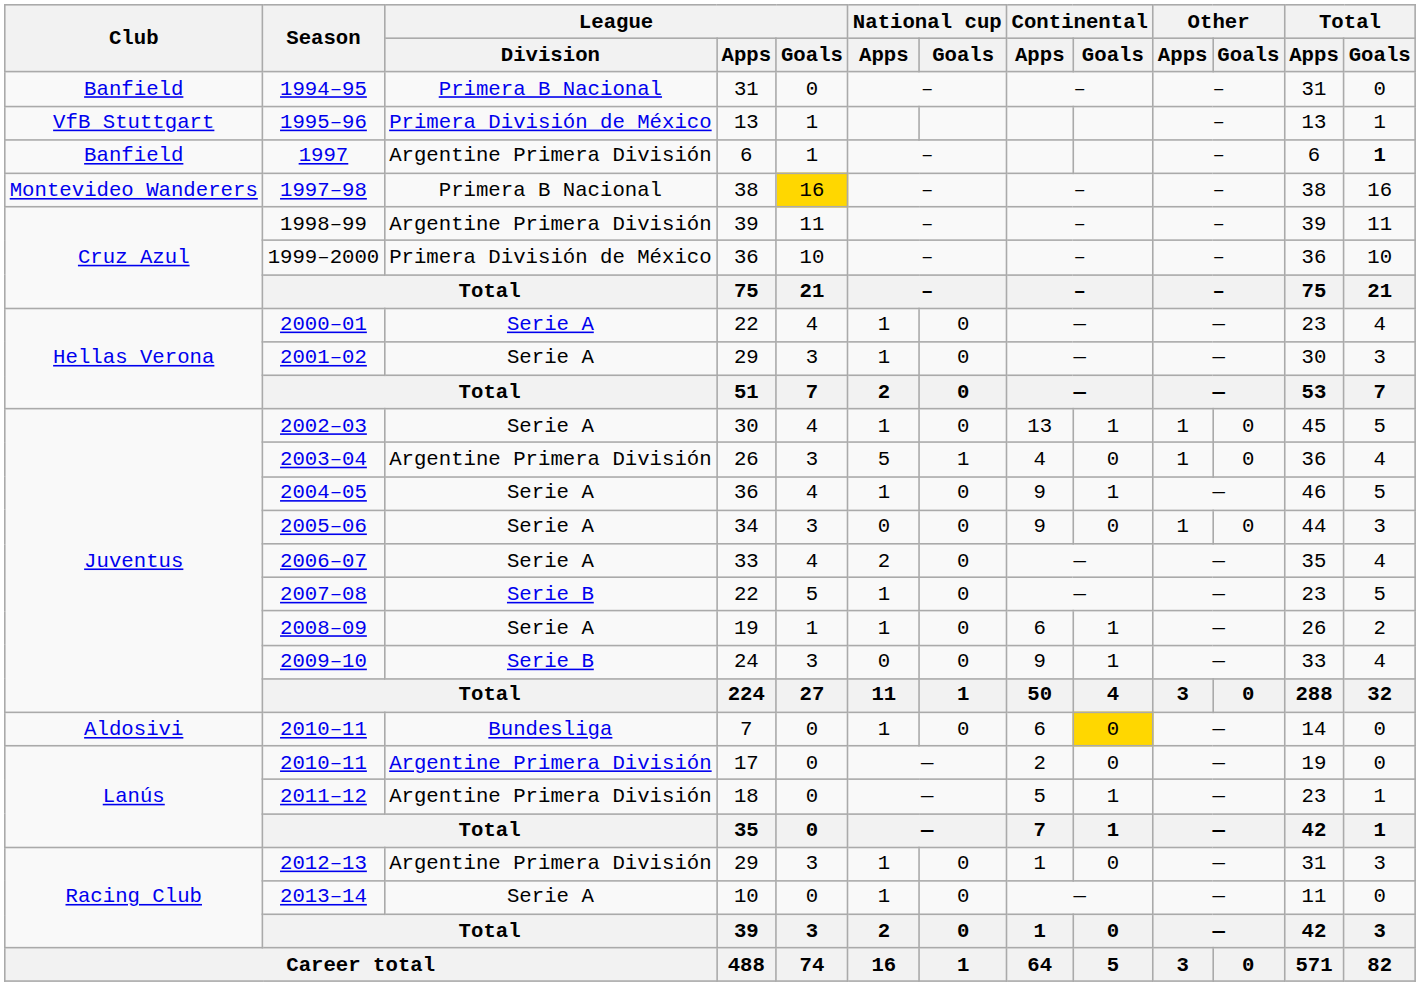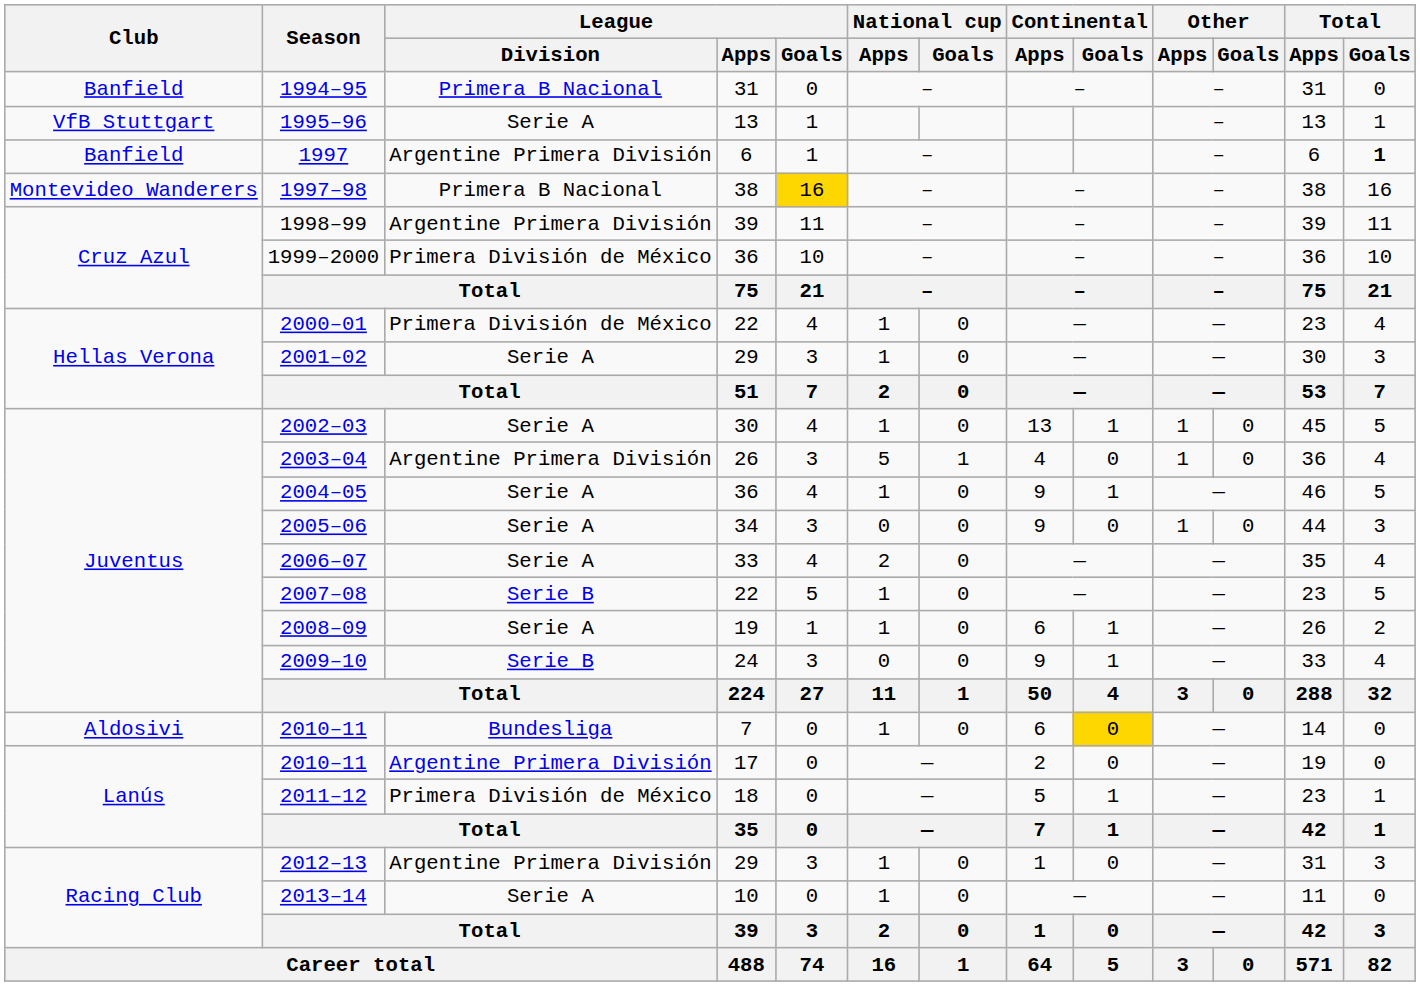1995–96 | League / Division: Primera División de México -> Serie A
2000–01 | League / Division: Serie A -> Primera División de México
2011–12 | League / Division: Argentine Primera División -> Primera División de México
